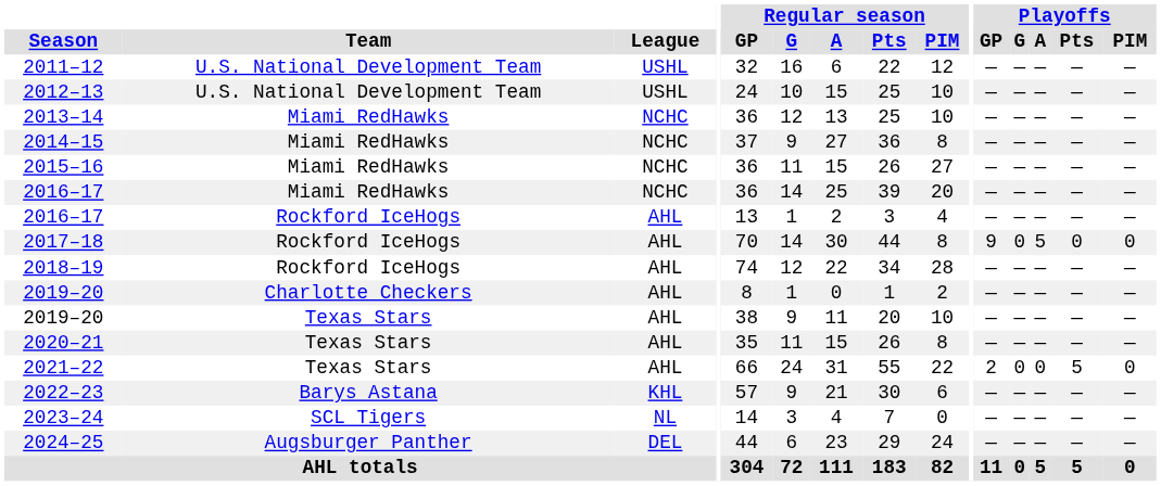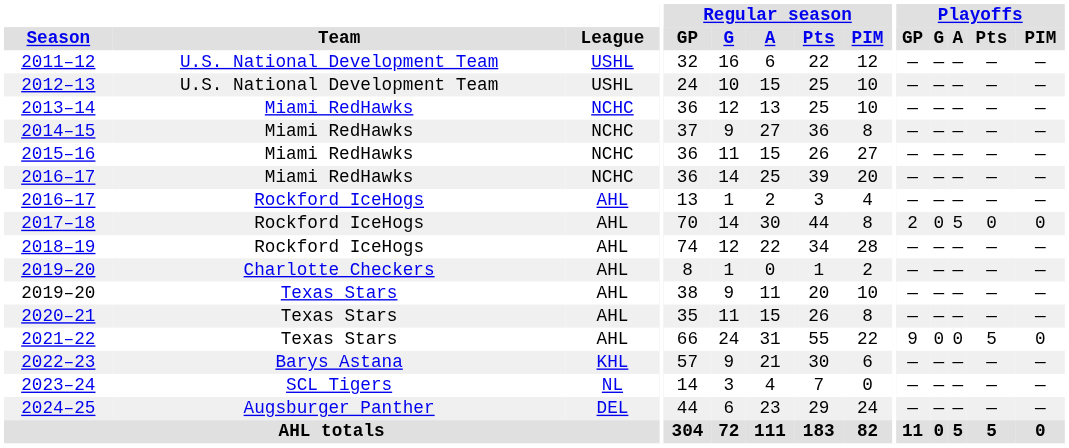2017–18 | Playoffs / GP: 9 -> 2
2021–22 | Playoffs / GP: 2 -> 9
